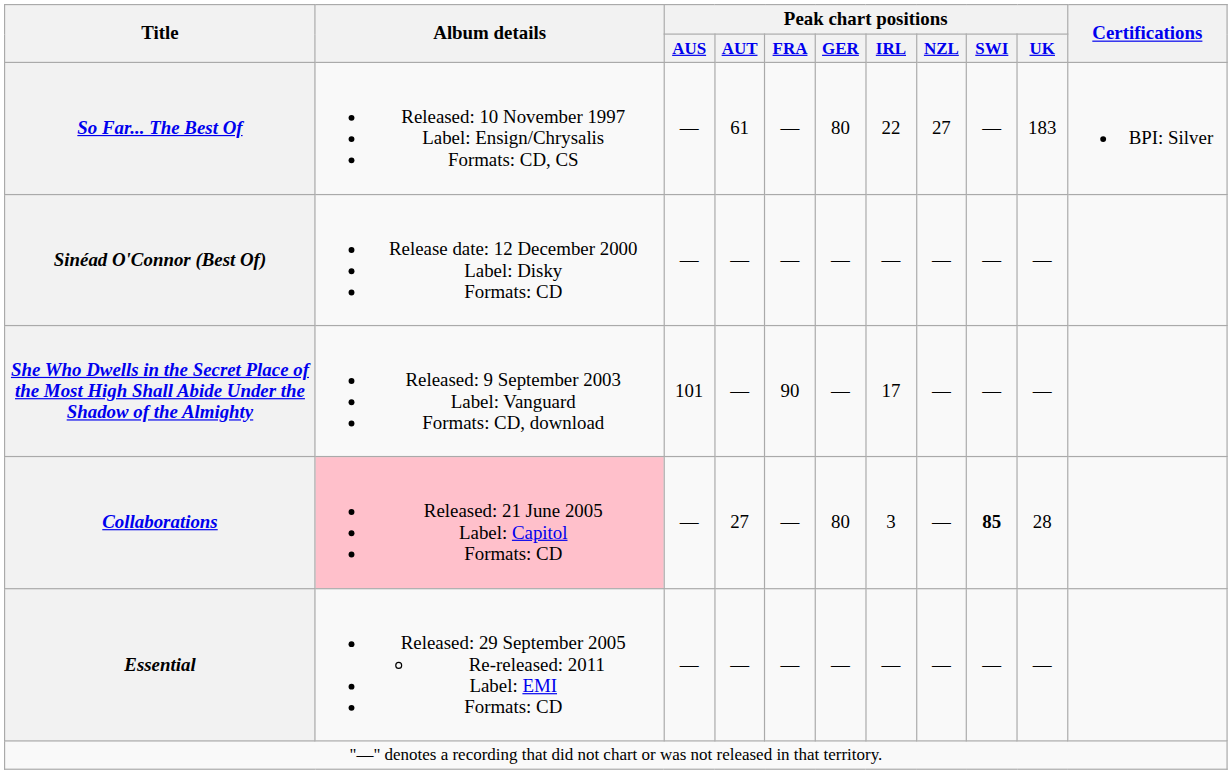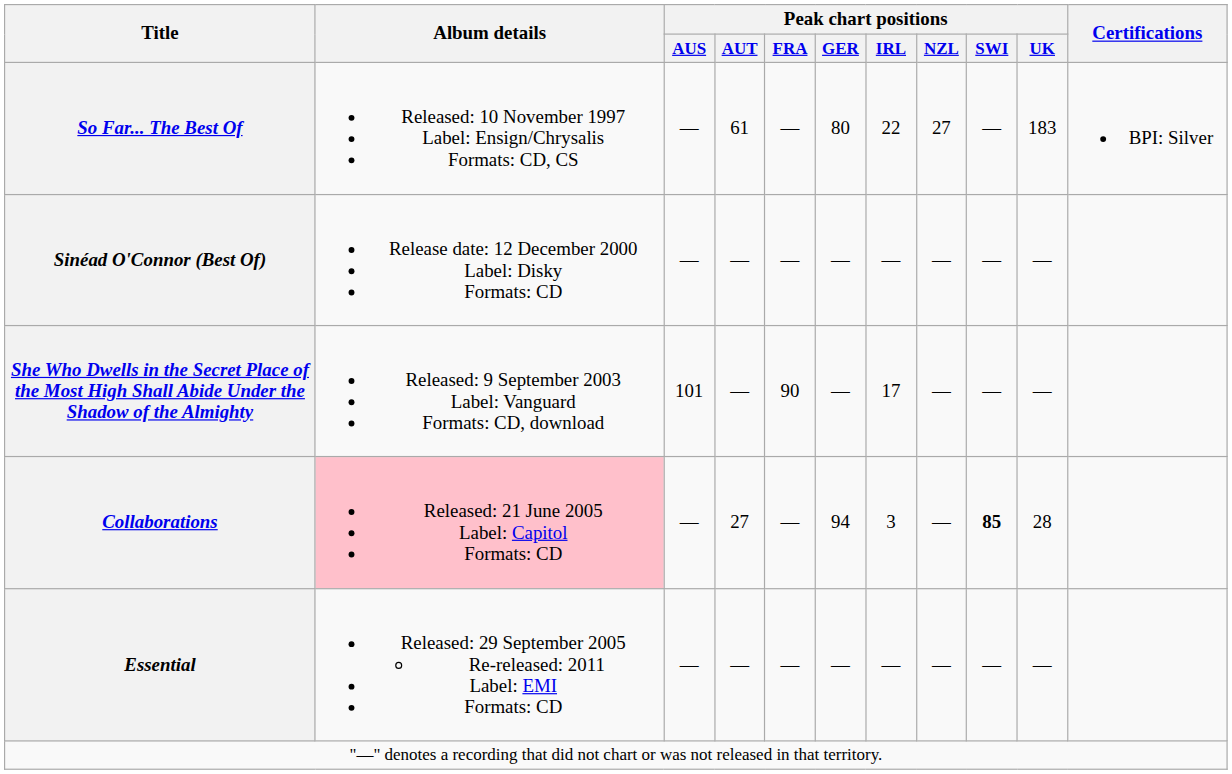Collaborations | Peak chart positions / GER: 80 -> 94
